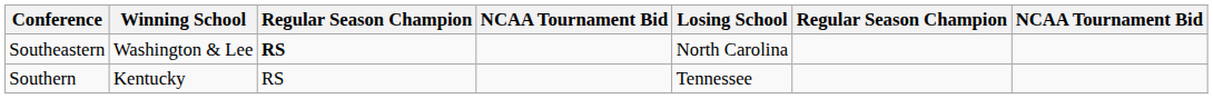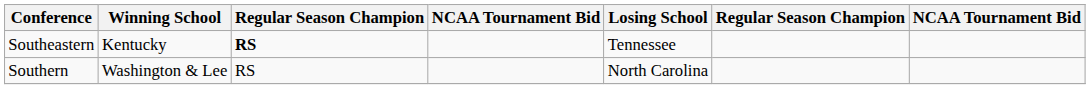Southeastern | Winning School: Washington & Lee -> Kentucky
Southeastern | Losing School: North Carolina -> Tennessee
Southern | Winning School: Kentucky -> Washington & Lee
Southern | Losing School: Tennessee -> North Carolina
